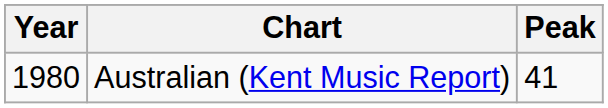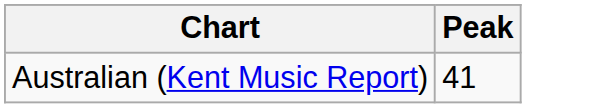- column: Year | 1980
